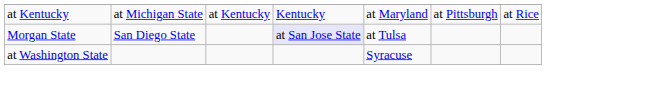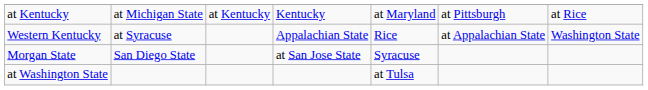+ row: Western Kentucky | at Syracuse | Appalachian State | Rice | at Appalachian State | Washington State
Morgan State | column 4: lavender background -> no background
Morgan State | column 5: at Tulsa -> Syracuse
at Washington State | column 5: Syracuse -> at Tulsa
